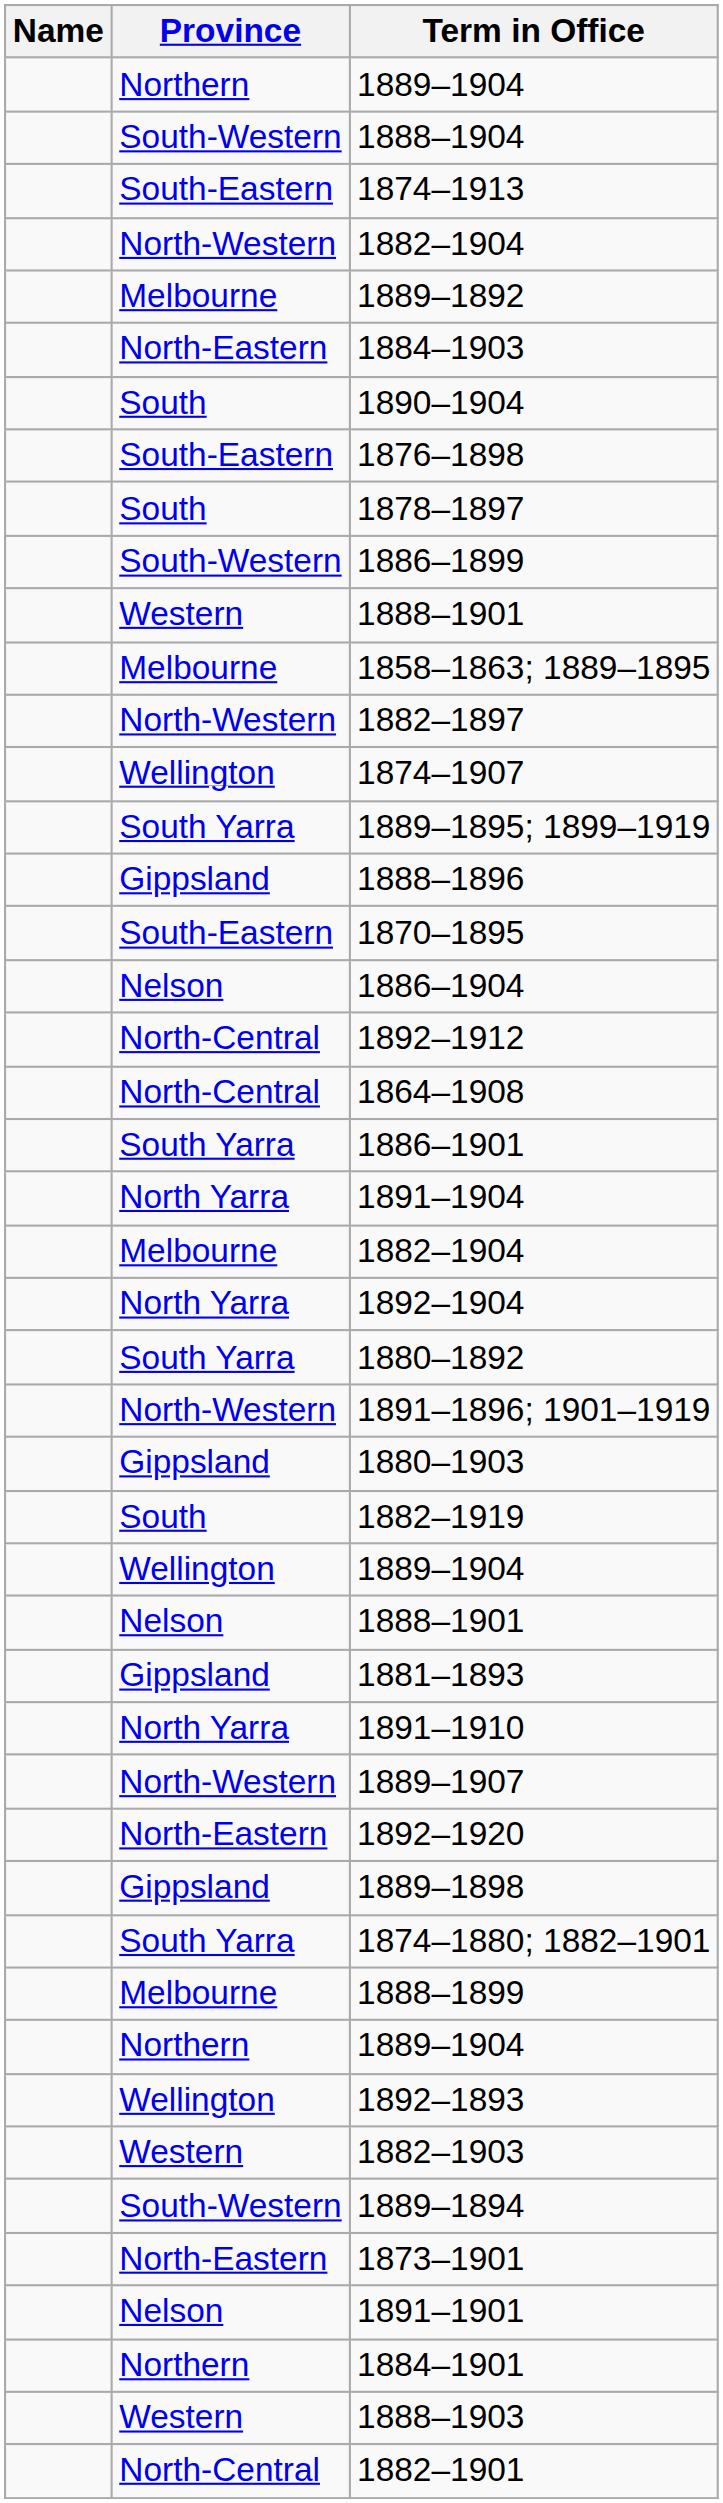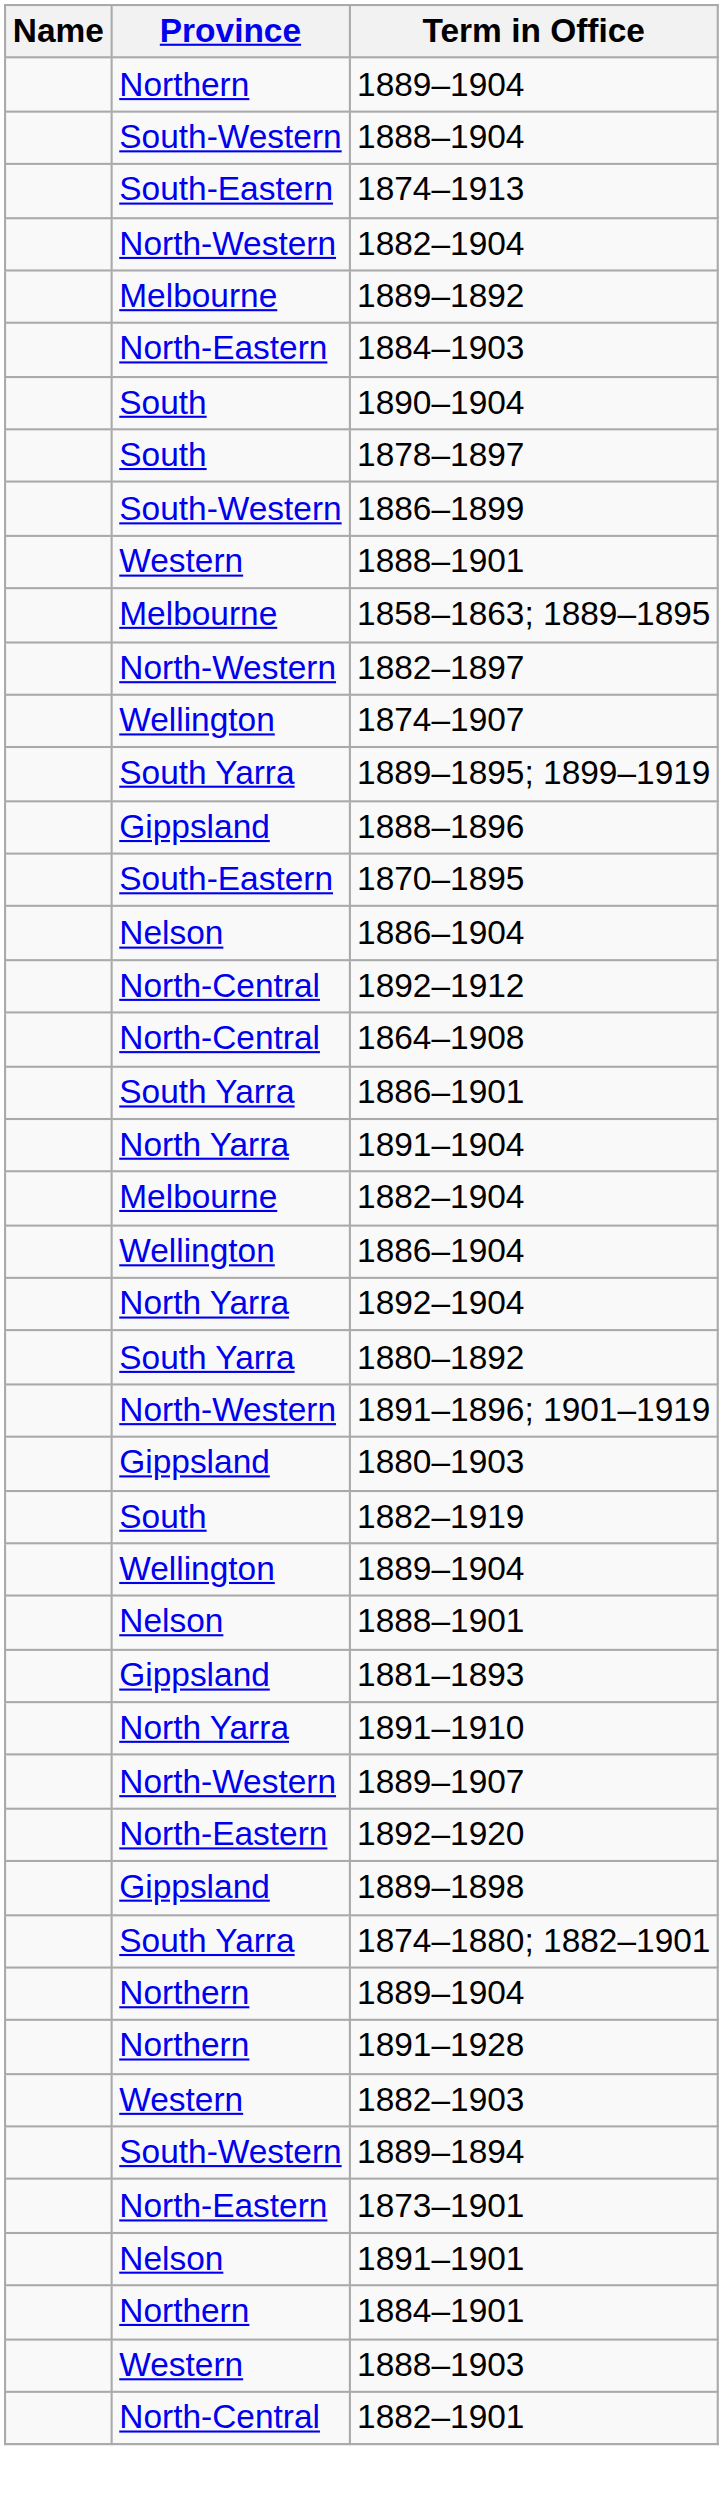- row: South-Eastern | 1876–1898
+ row: Wellington | 1886–1904
- row: Melbourne | 1888–1899
- row: Wellington | 1892–1893
+ row: Northern | 1891–1928
